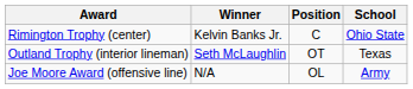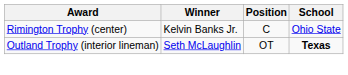Outland Trophy (interior lineman) | School: normal -> bold
- row: Joe Moore Award (offensive line) | N/A | OL | Army
